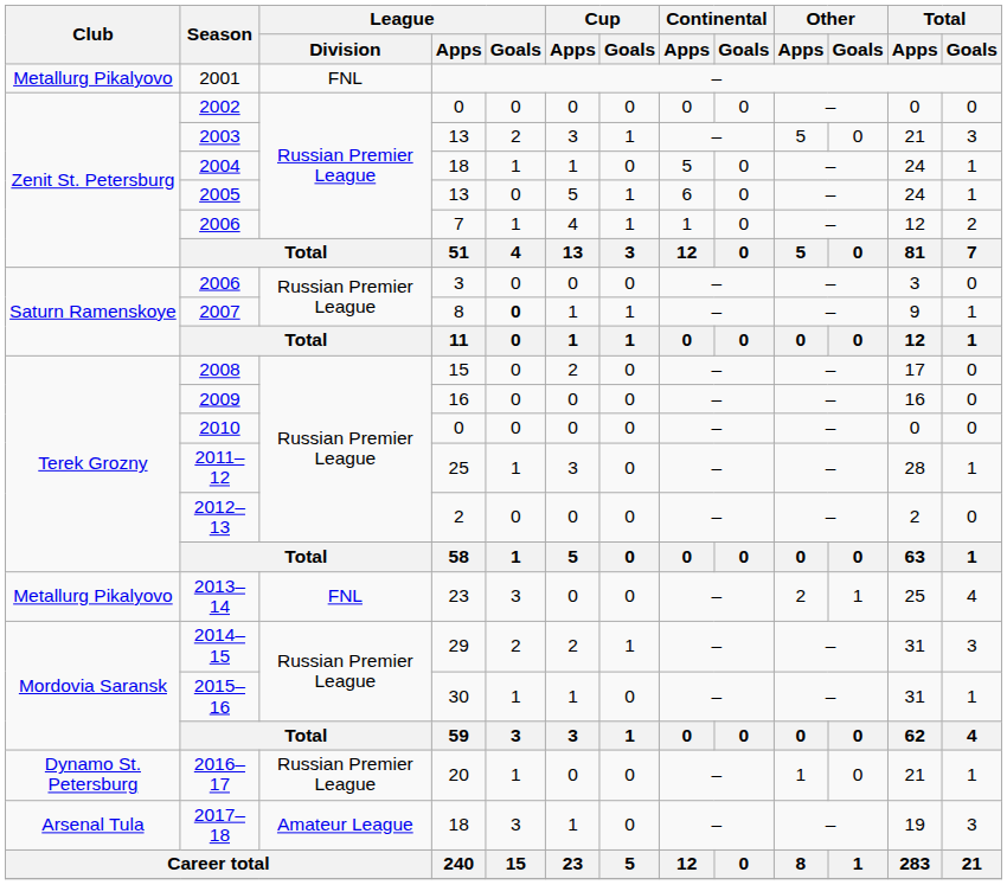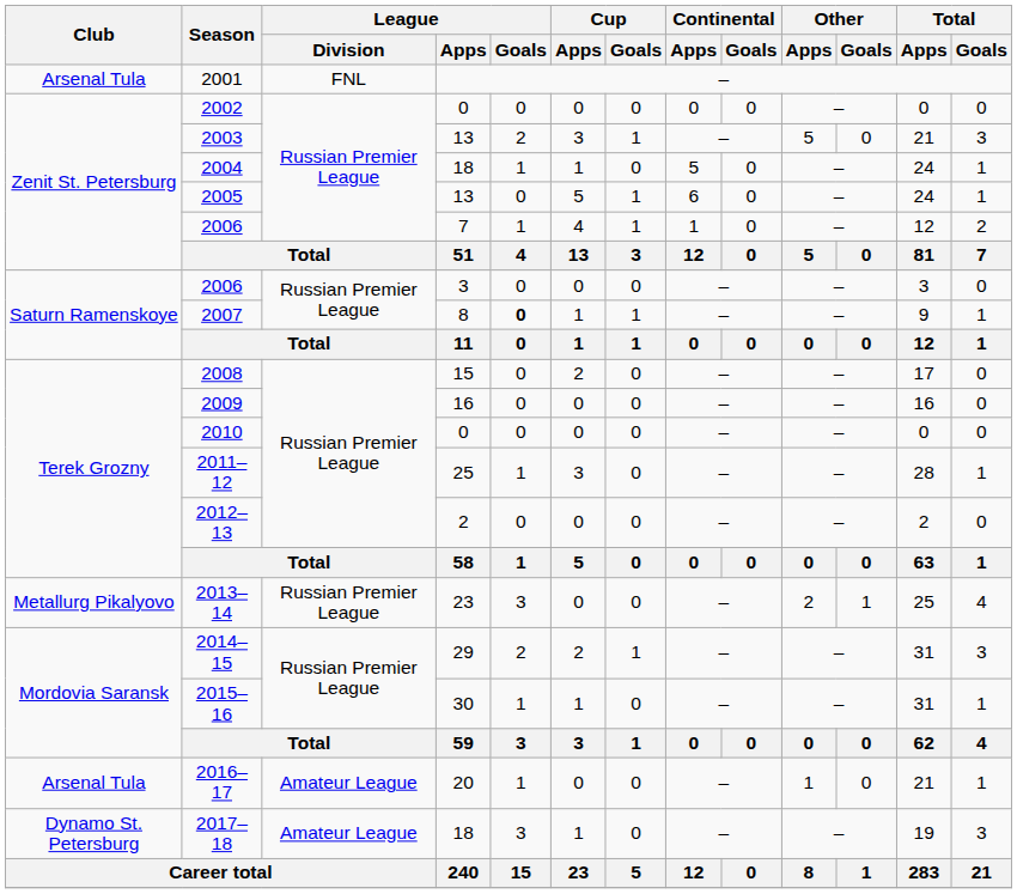2001 | Club: Metallurg Pikalyovo -> Arsenal Tula
2013–14 | League / Division: FNL -> Russian Premier League
2016–17 | Club: Dynamo St. Petersburg -> Arsenal Tula
2016–17 | League / Division: Russian Premier League -> Amateur League
2017–18 | Club: Arsenal Tula -> Dynamo St. Petersburg
